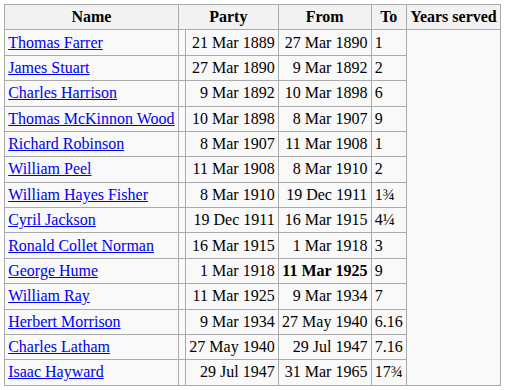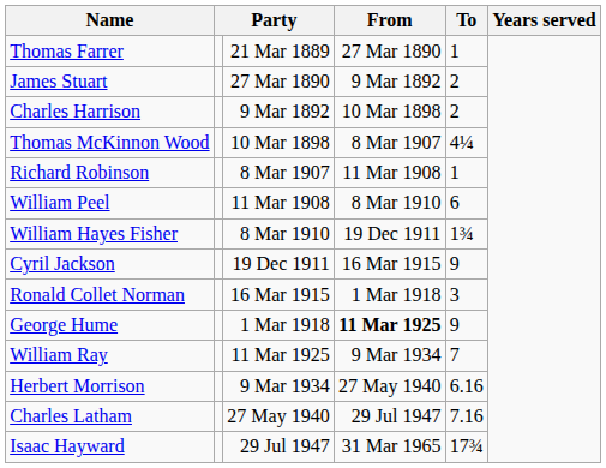Charles Harrison | To: 6 -> 2
Thomas McKinnon Wood | To: 9 -> 4¼
William Peel | To: 2 -> 6
Cyril Jackson | To: 4¼ -> 9
